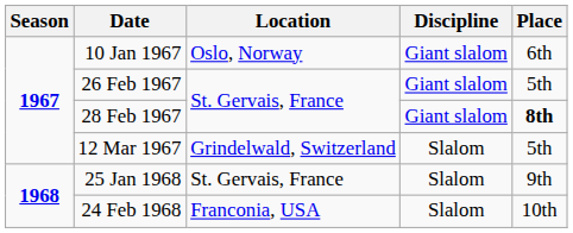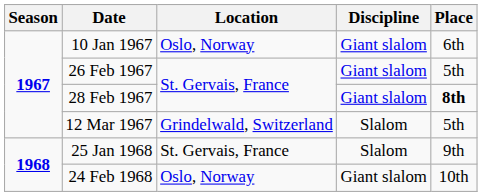24 Feb 1968 | Location: Franconia, USA -> Oslo, Norway
24 Feb 1968 | Discipline: Slalom -> Giant slalom
